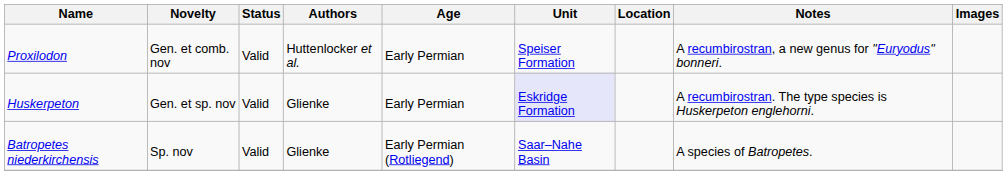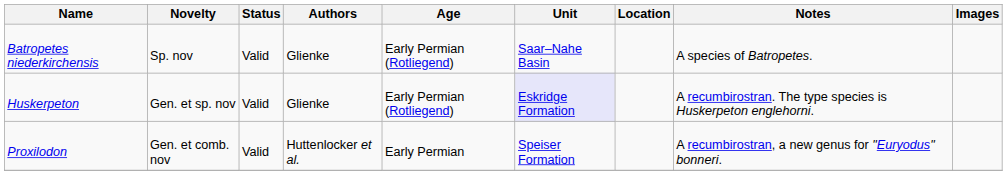rows swapped: Batropetes niederkirchensis <-> Proxilodon
Huskerpeton | Age: Early Permian -> Early Permian (Rotliegend)
